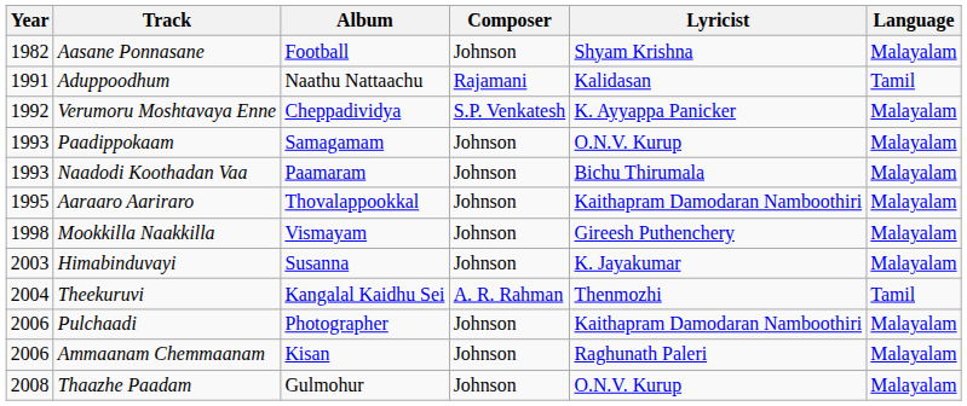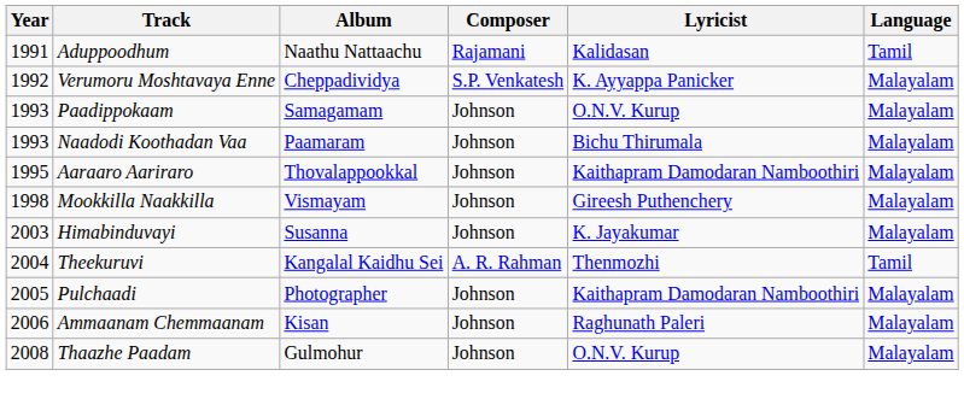- row: 1982 | Aasane Ponnasane | Football | Johnson | Shyam Krishna | Malayalam
Pulchaadi | Year: 2006 -> 2005
